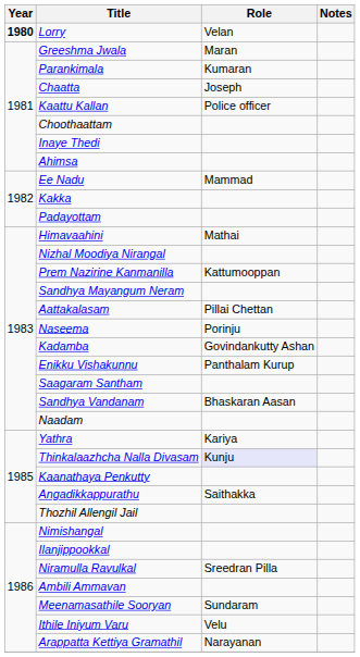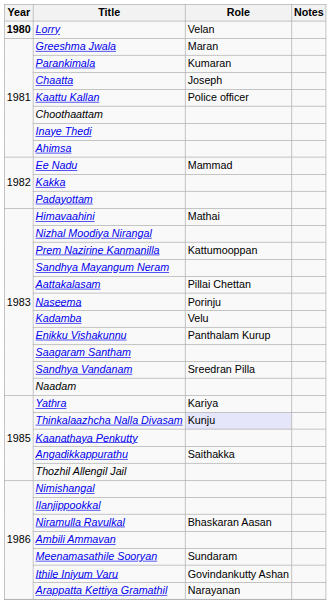Kadamba | Role: Govindankutty Ashan -> Velu
Sandhya Vandanam | Role: Bhaskaran Aasan -> Sreedran Pilla
Niramulla Ravulkal | Role: Sreedran Pilla -> Bhaskaran Aasan
Ithile Iniyum Varu | Role: Velu -> Govindankutty Ashan
